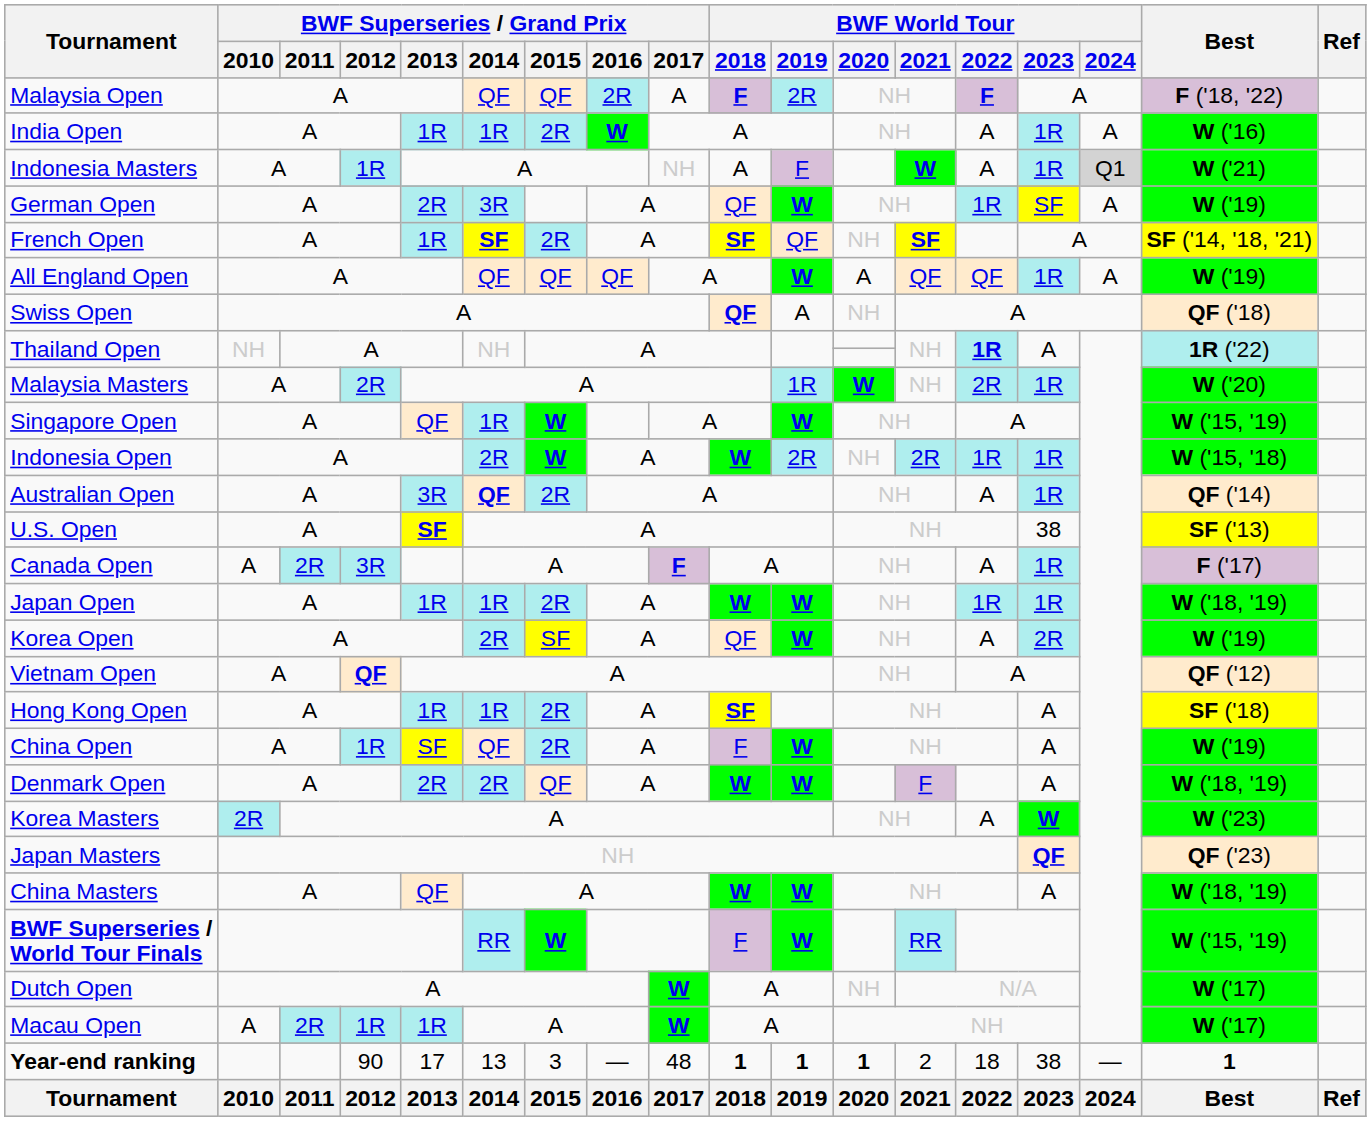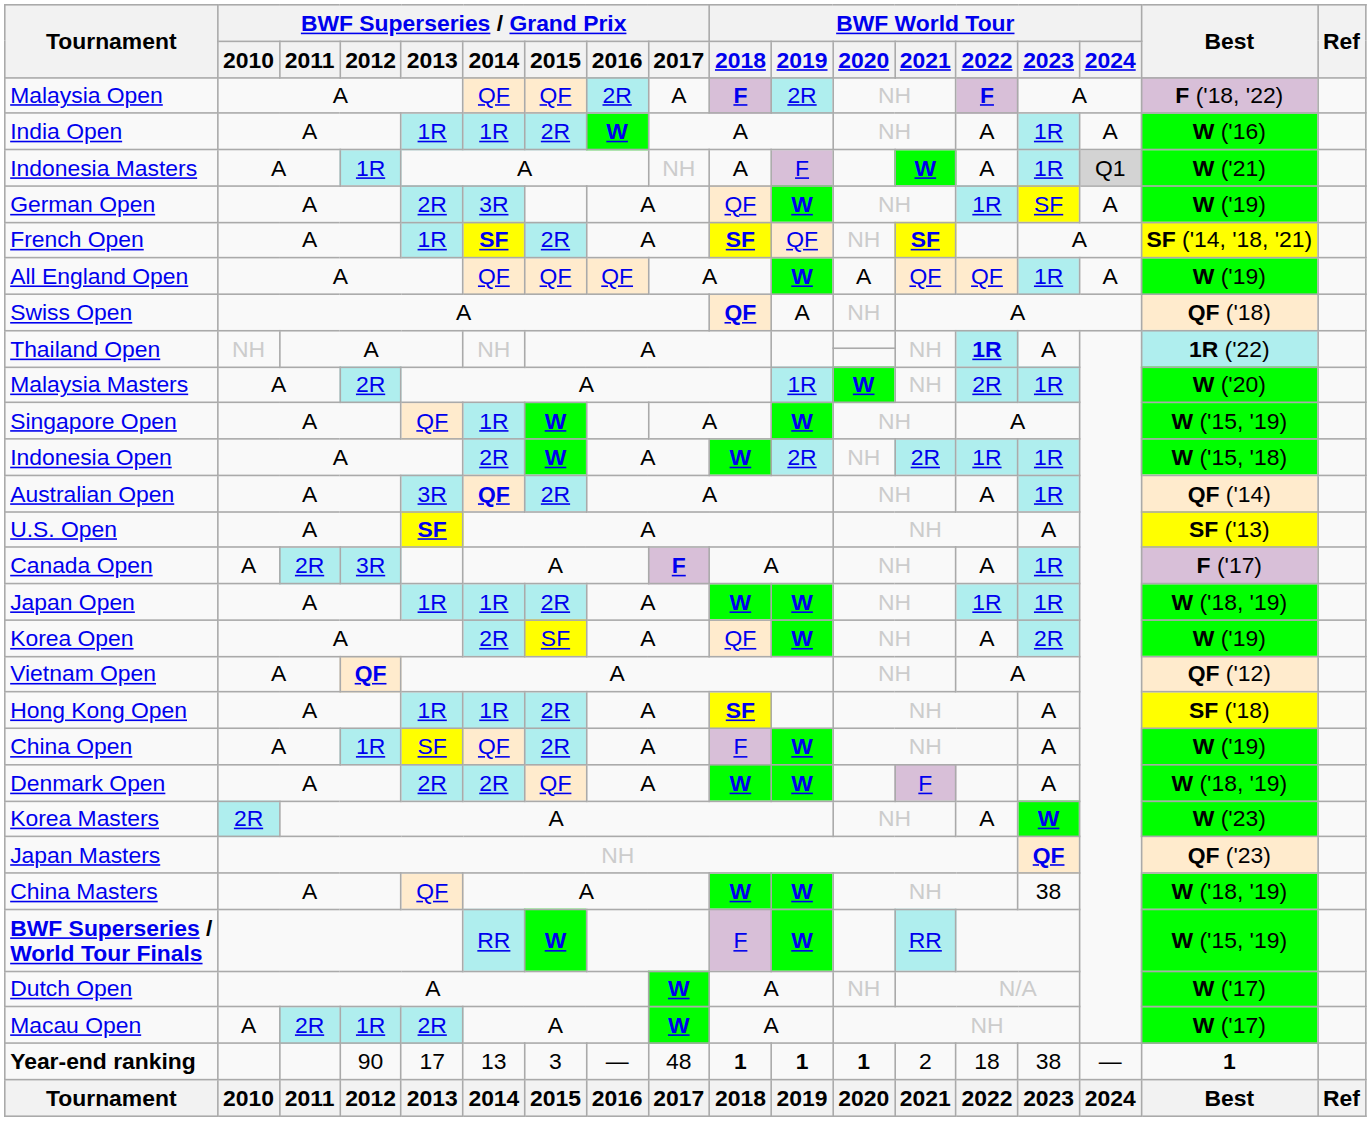U.S. Open | BWF World Tour / 2023: 38 -> A
China Masters | BWF World Tour / 2023: A -> 38
Macau Open | BWF Superseries / Grand Prix / 2013: 1R -> 2R
